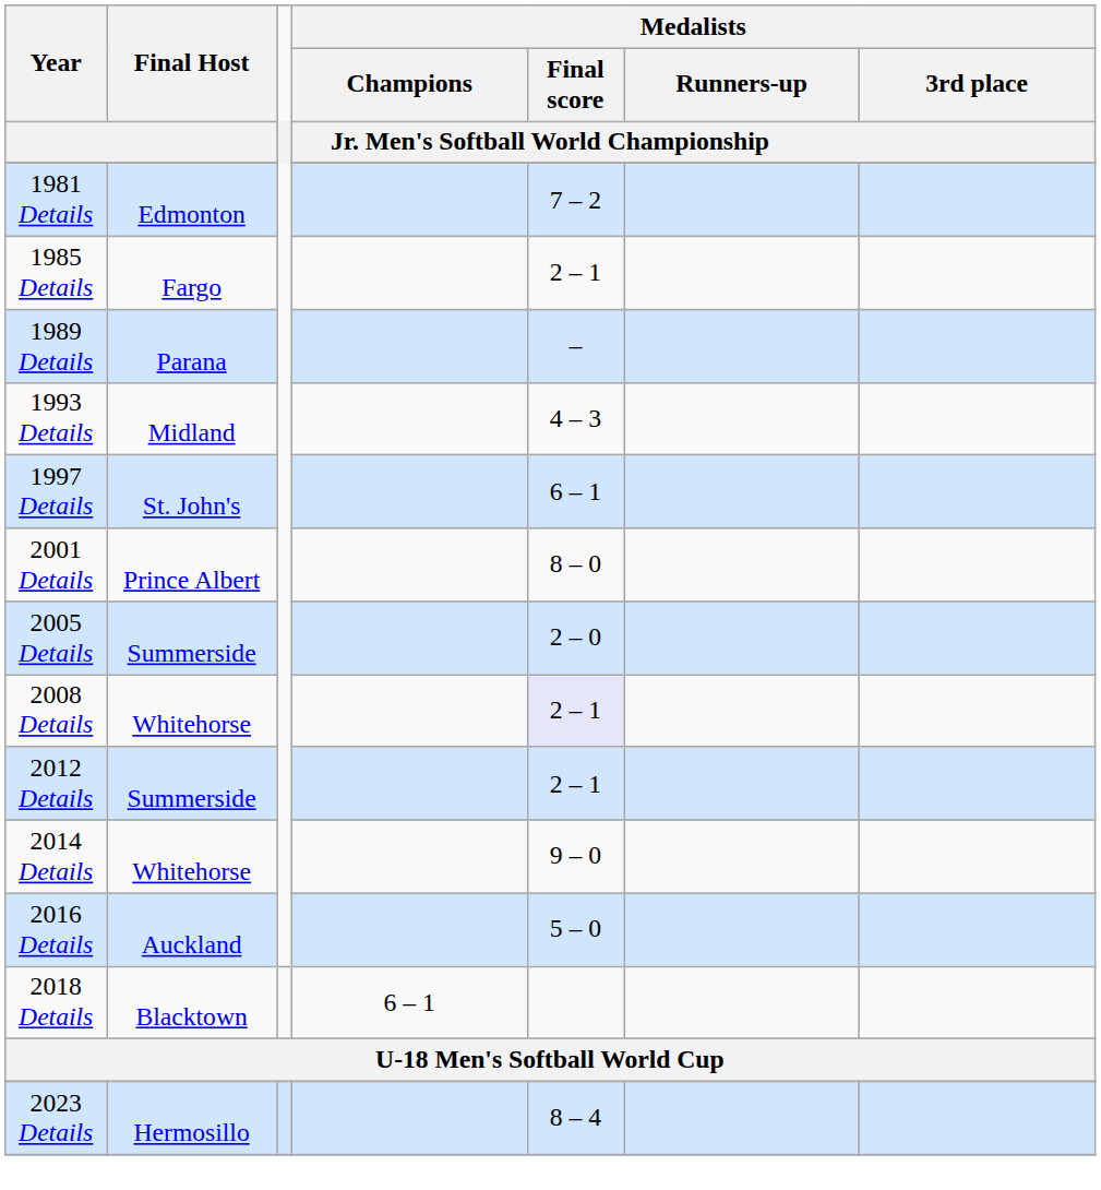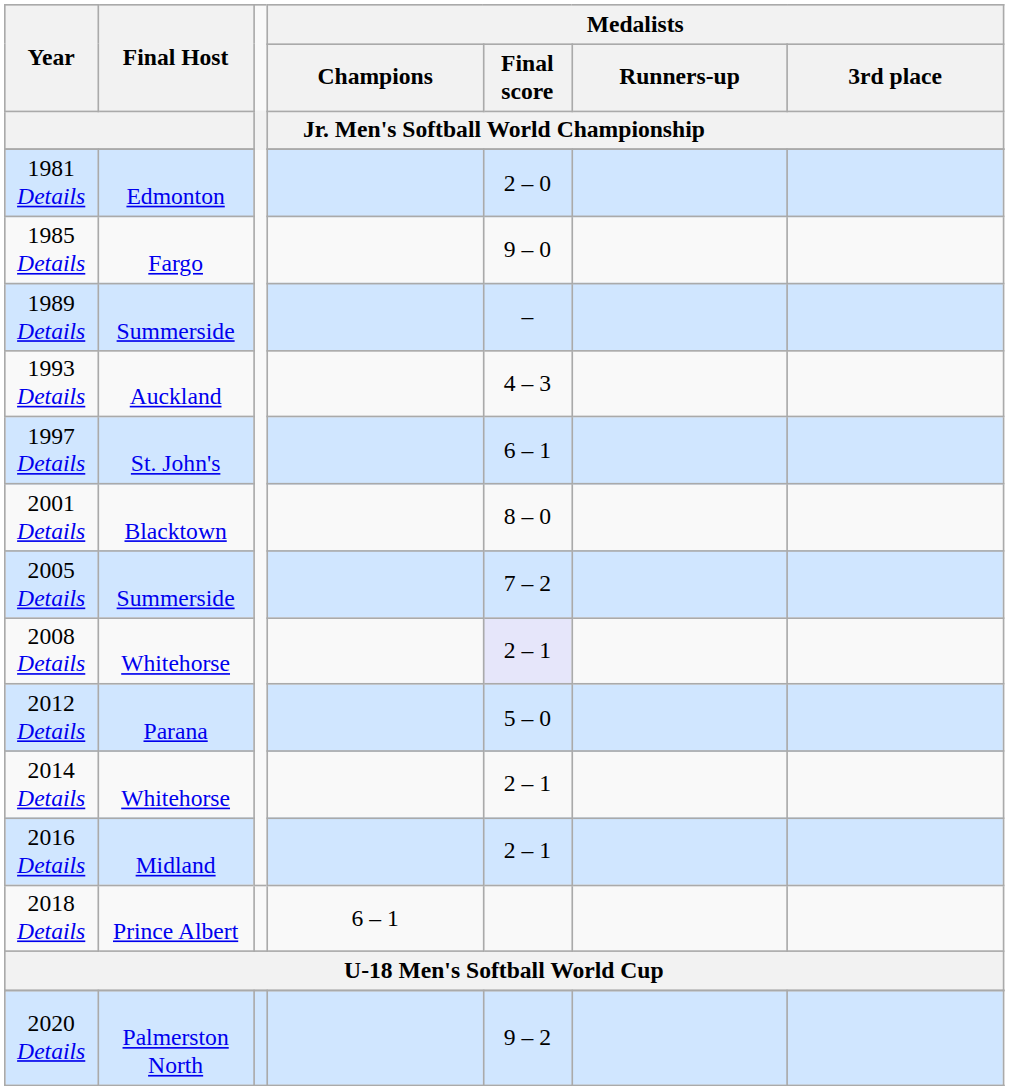1981 Details | Medalists / Final score: 7 – 2 -> 2 – 0
1985 Details | Medalists / Final score: 2 – 1 -> 9 – 0
1989 Details | Final Host: Parana -> Summerside
1993 Details | Final Host: Midland -> Auckland
2001 Details | Final Host: Prince Albert -> Blacktown
2005 Details | Medalists / Final score: 2 – 0 -> 7 – 2
2012 Details | Final Host: Summerside -> Parana
2012 Details | Medalists / Final score: 2 – 1 -> 5 – 0
2014 Details | Medalists / Final score: 9 – 0 -> 2 – 1
2016 Details | Final Host: Auckland -> Midland
2016 Details | Medalists / Final score: 5 – 0 -> 2 – 1
2018 Details | Final Host: Blacktown -> Prince Albert
+ row: 2020 Details | Palmerston North | 9 – 2
- row: 2023 Details | Hermosillo | 8 – 4
